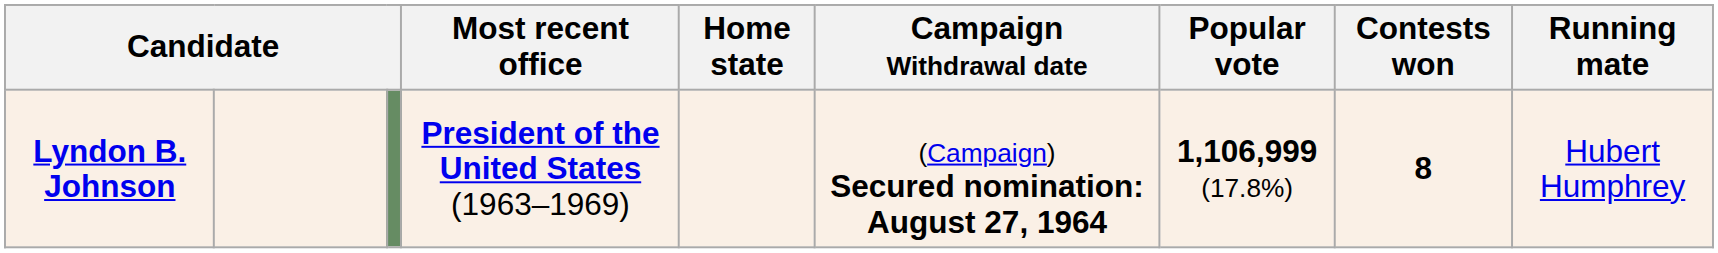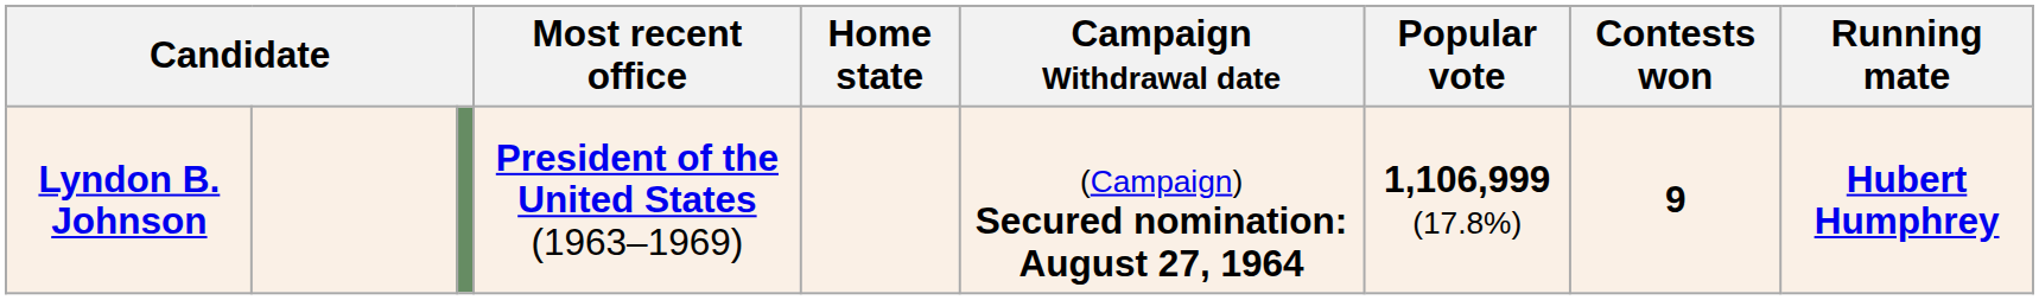Lyndon B. Johnson | Contests won: 8 -> 9
Lyndon B. Johnson | Running mate: normal -> bold
